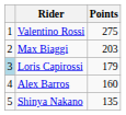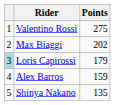Max Biaggi | Points: 203 -> 202
Alex Barros | Points: 160 -> 159
